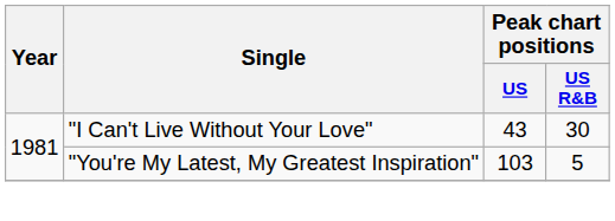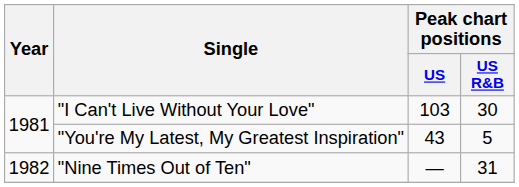"I Can't Live Without Your Love" | Peak chart positions / US: 43 -> 103
"You're My Latest, My Greatest Inspiration" | Peak chart positions / US: 103 -> 43
+ row: 1982 | "Nine Times Out of Ten" | — | 31
